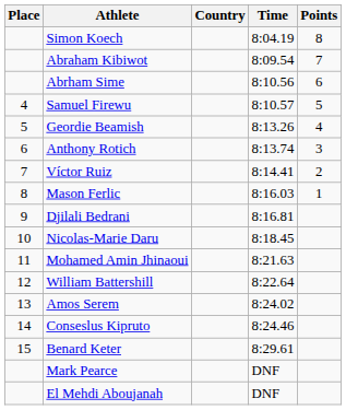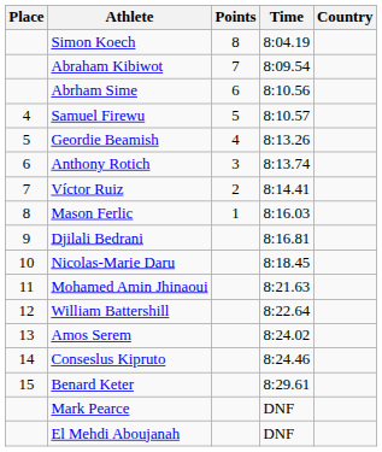columns swapped: Country <-> Points
